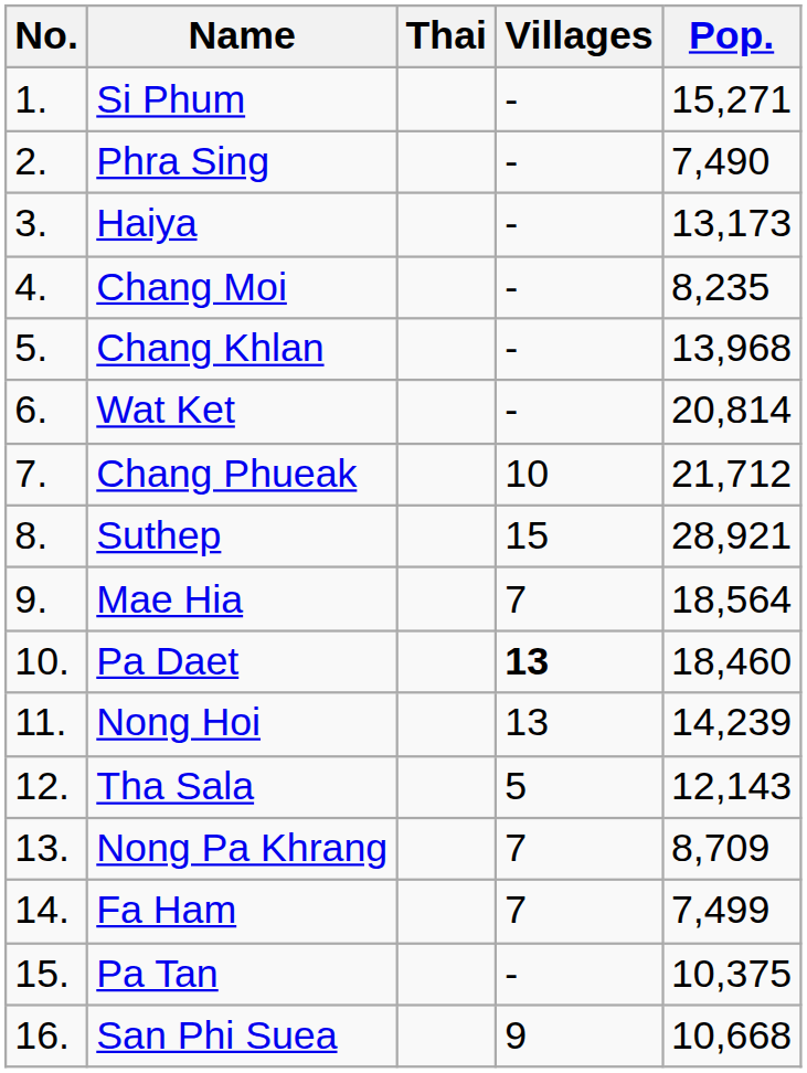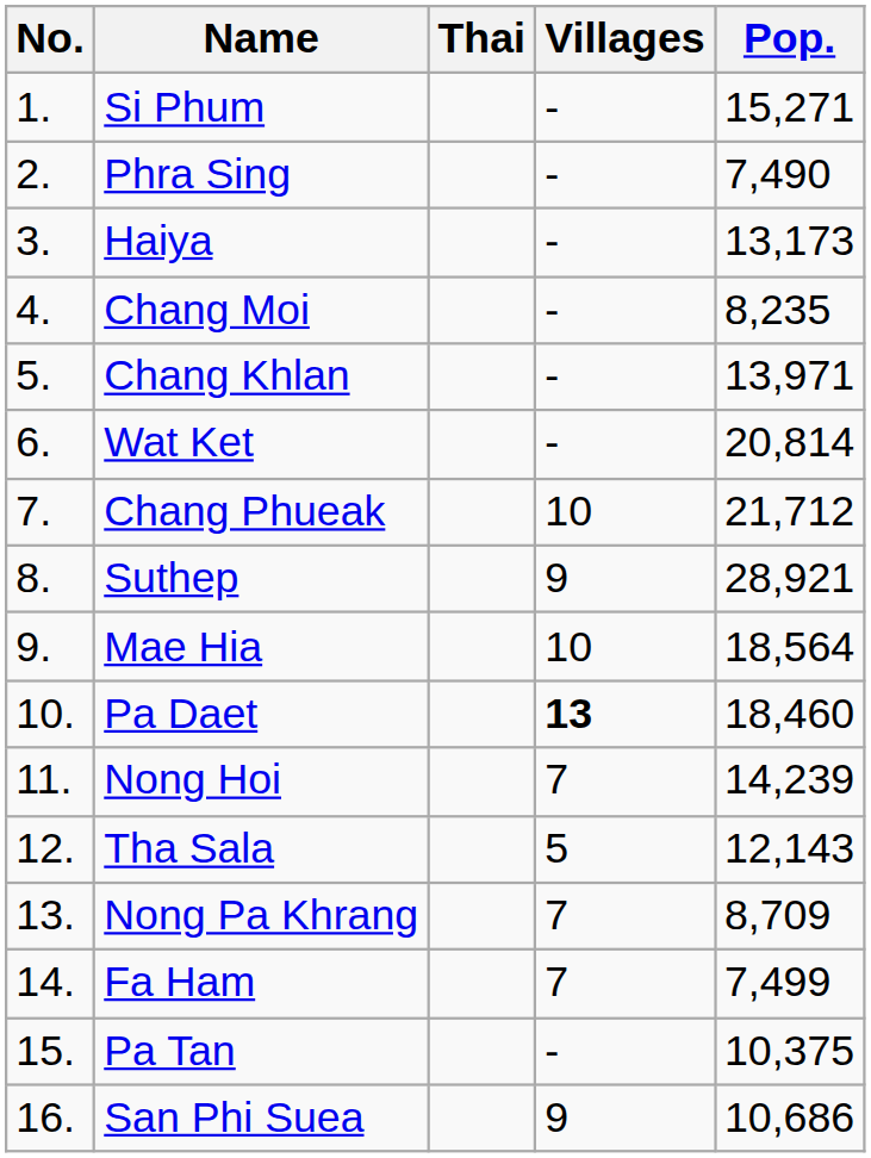Chang Khlan | Pop.: 13,968 -> 13,971
Suthep | Villages: 15 -> 9
Mae Hia | Villages: 7 -> 10
Nong Hoi | Villages: 13 -> 7
San Phi Suea | Pop.: 10,668 -> 10,686
